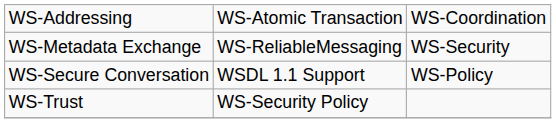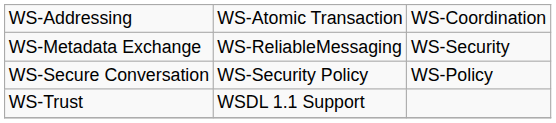WS-Secure Conversation | column 2: WSDL 1.1 Support -> WS-Security Policy
WS-Trust | column 2: WS-Security Policy -> WSDL 1.1 Support
